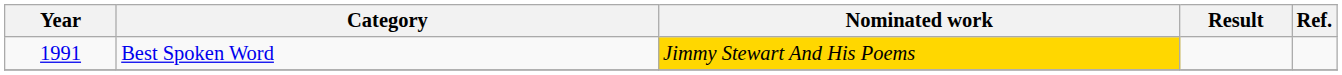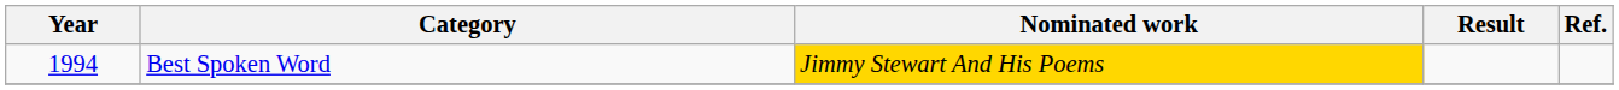Best Spoken Word | Year: 1991 -> 1994
